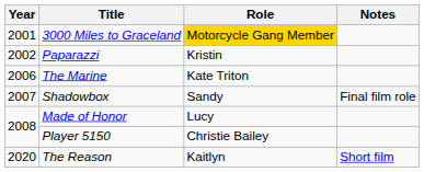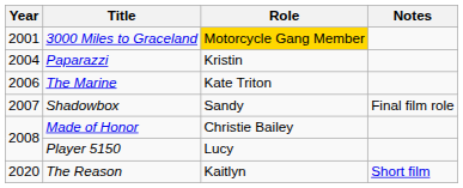Paparazzi | Year: 2002 -> 2004
Made of Honor | Role: Lucy -> Christie Bailey
Player 5150 | Role: Christie Bailey -> Lucy
